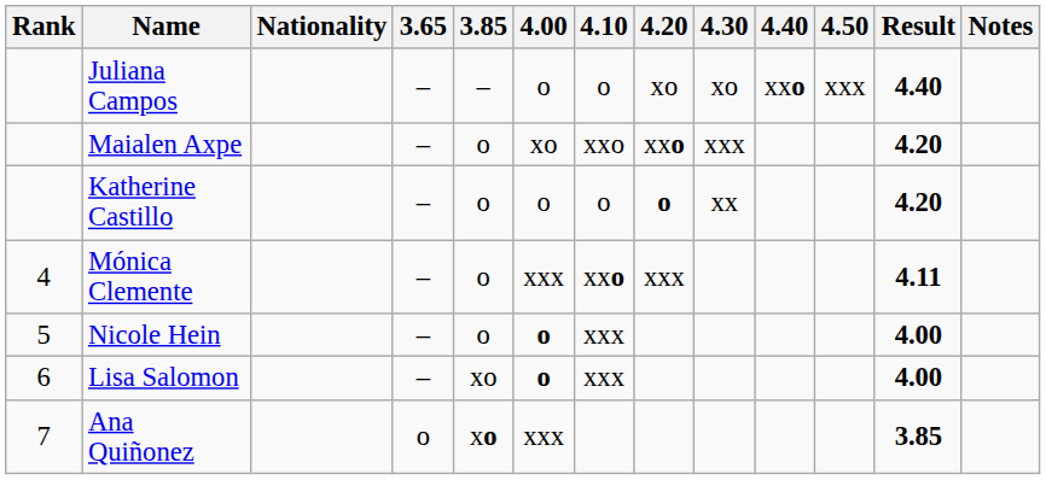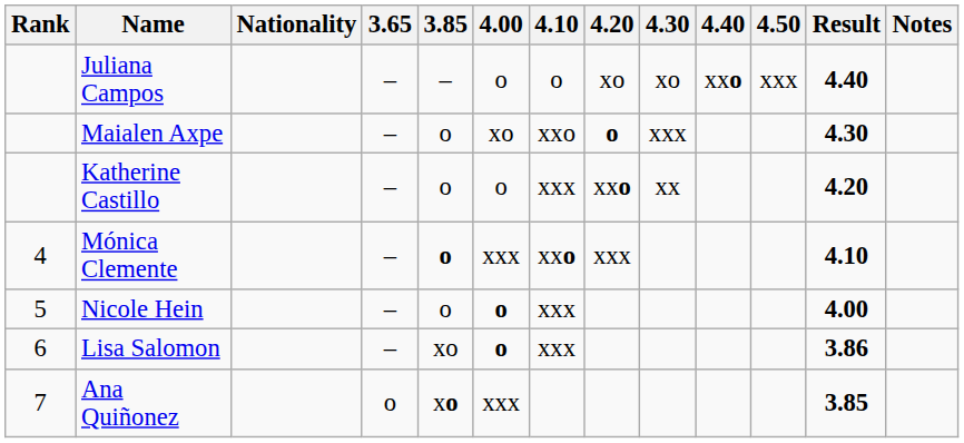Maialen Axpe | 4.20: xxo -> o
Maialen Axpe | Result: 4.20 -> 4.30
Katherine Castillo | 4.10: o -> xxx
Katherine Castillo | 4.20: o -> xxo
Mónica Clemente | 3.85: normal -> bold
Mónica Clemente | Result: 4.11 -> 4.10
Lisa Salomon | Result: 4.00 -> 3.86
